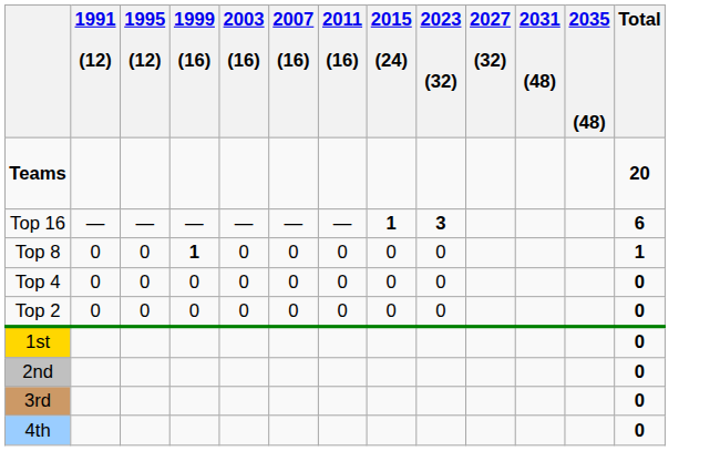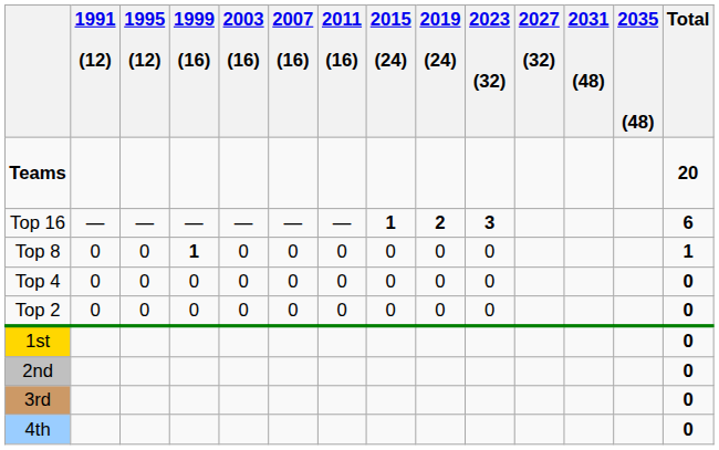+ column: 2019 (24) | 2 | 0 | 0 | 0
